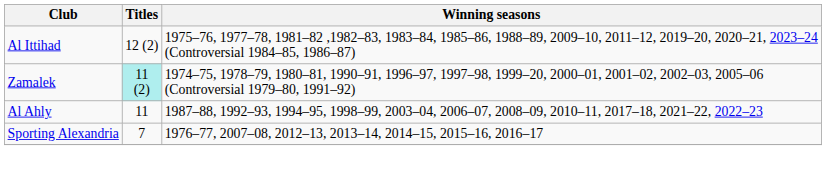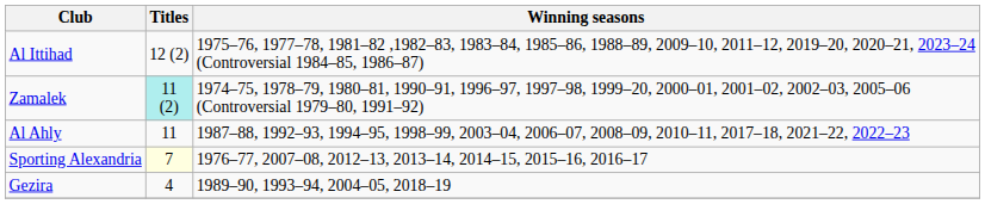Sporting Alexandria | Titles: no background -> lightyellow background
+ row: Gezira | 4 | 1989–90, 1993–94, 2004–05, 2018–19
